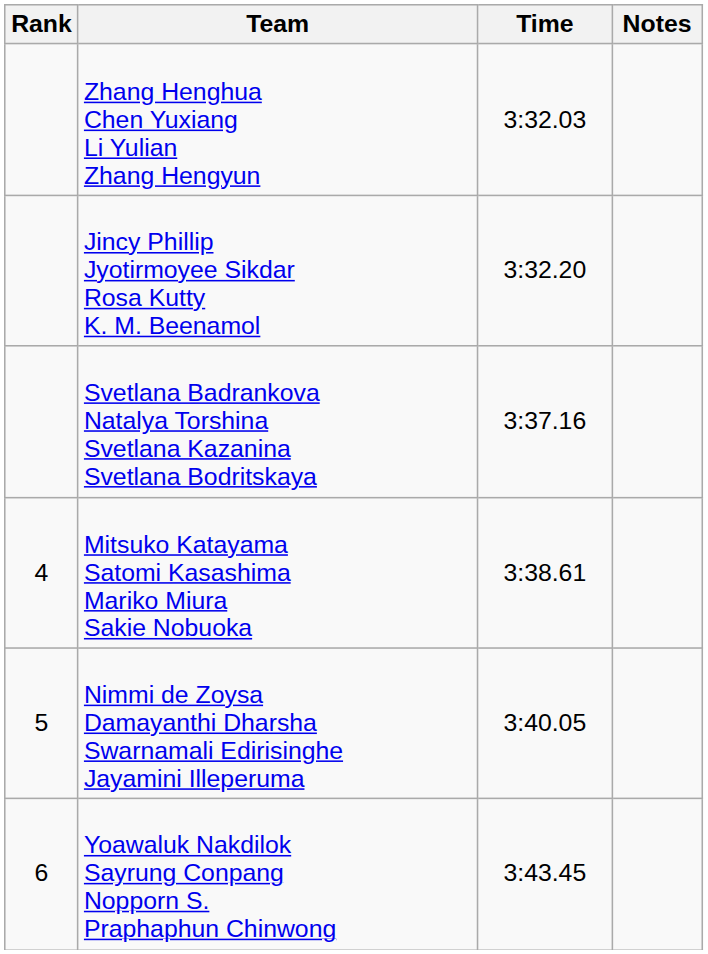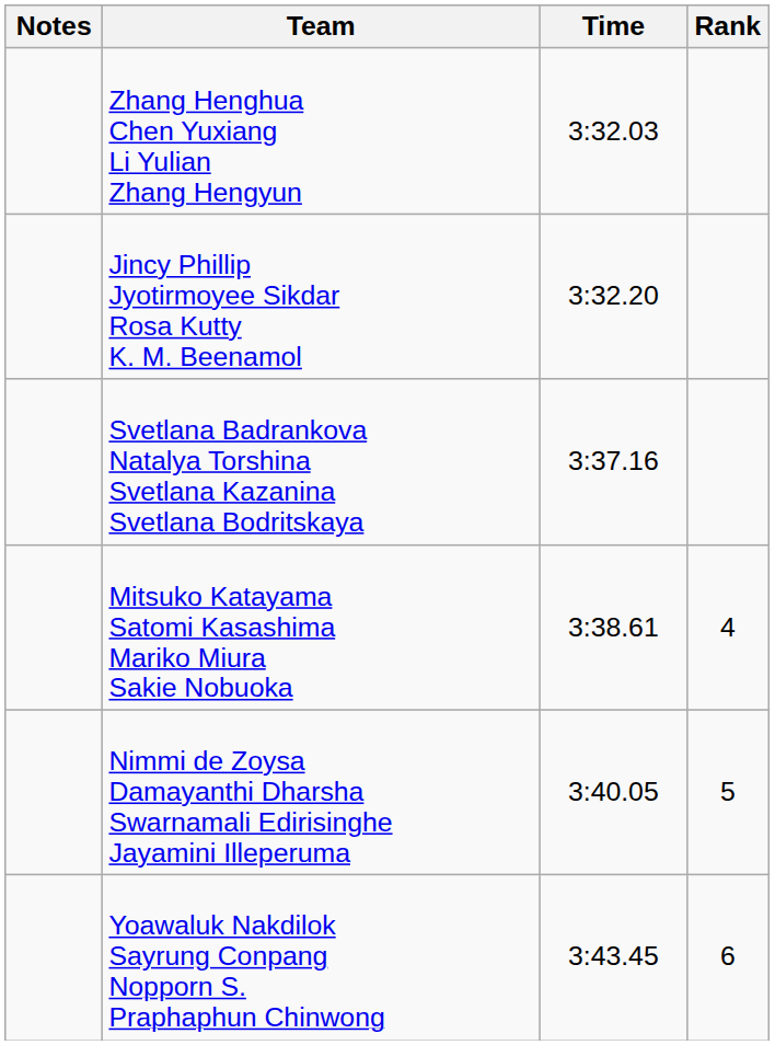columns swapped: Rank <-> Notes
